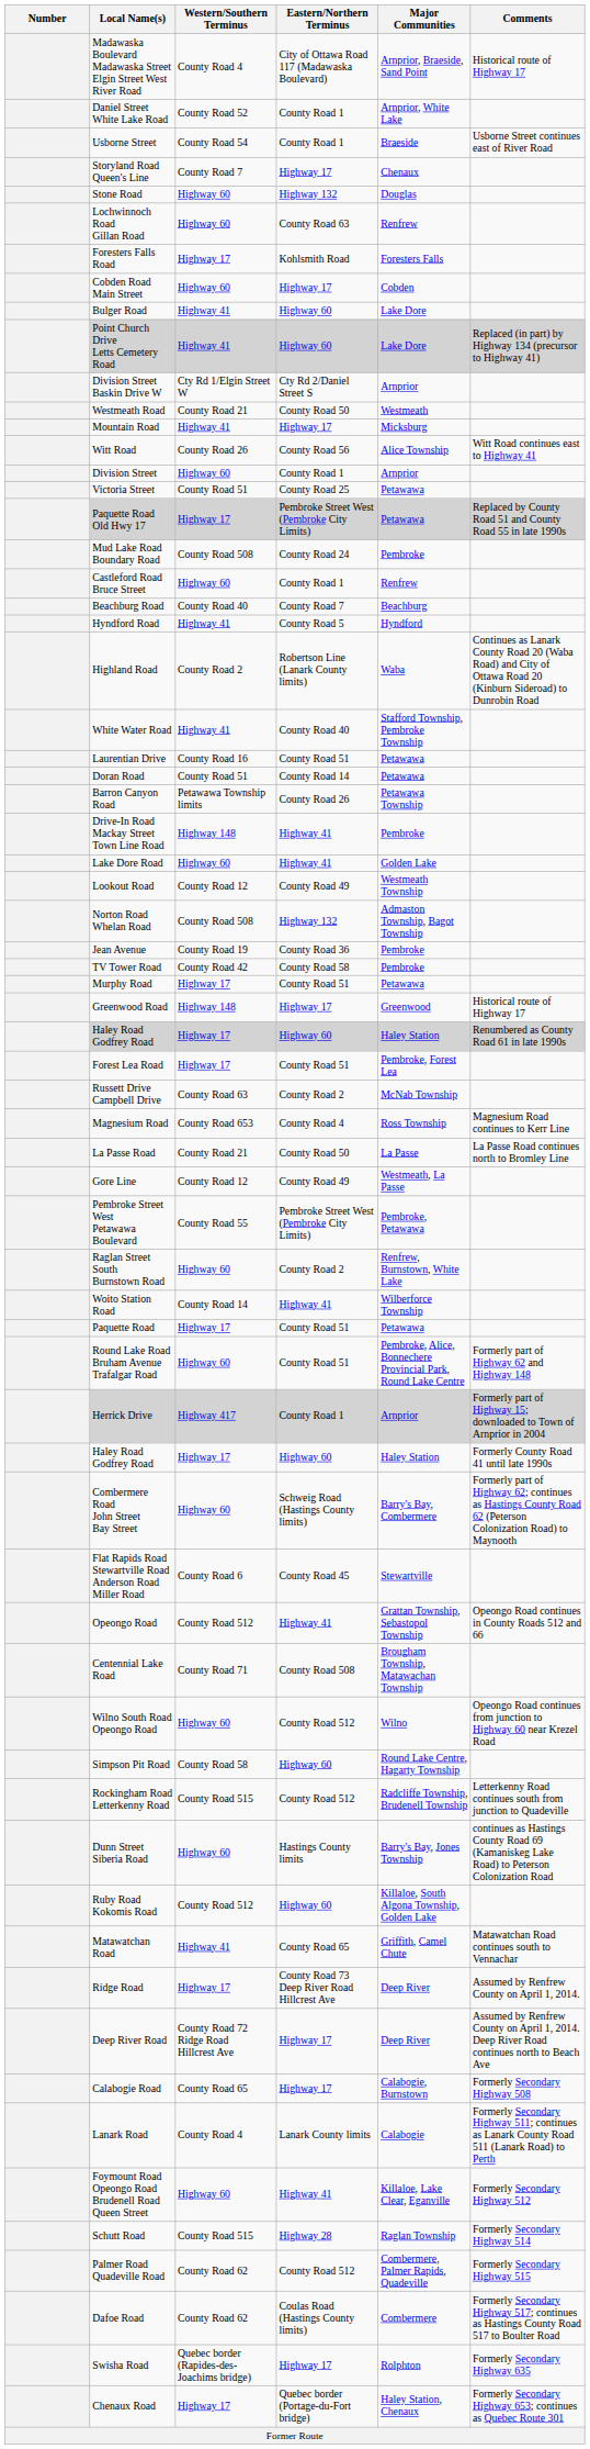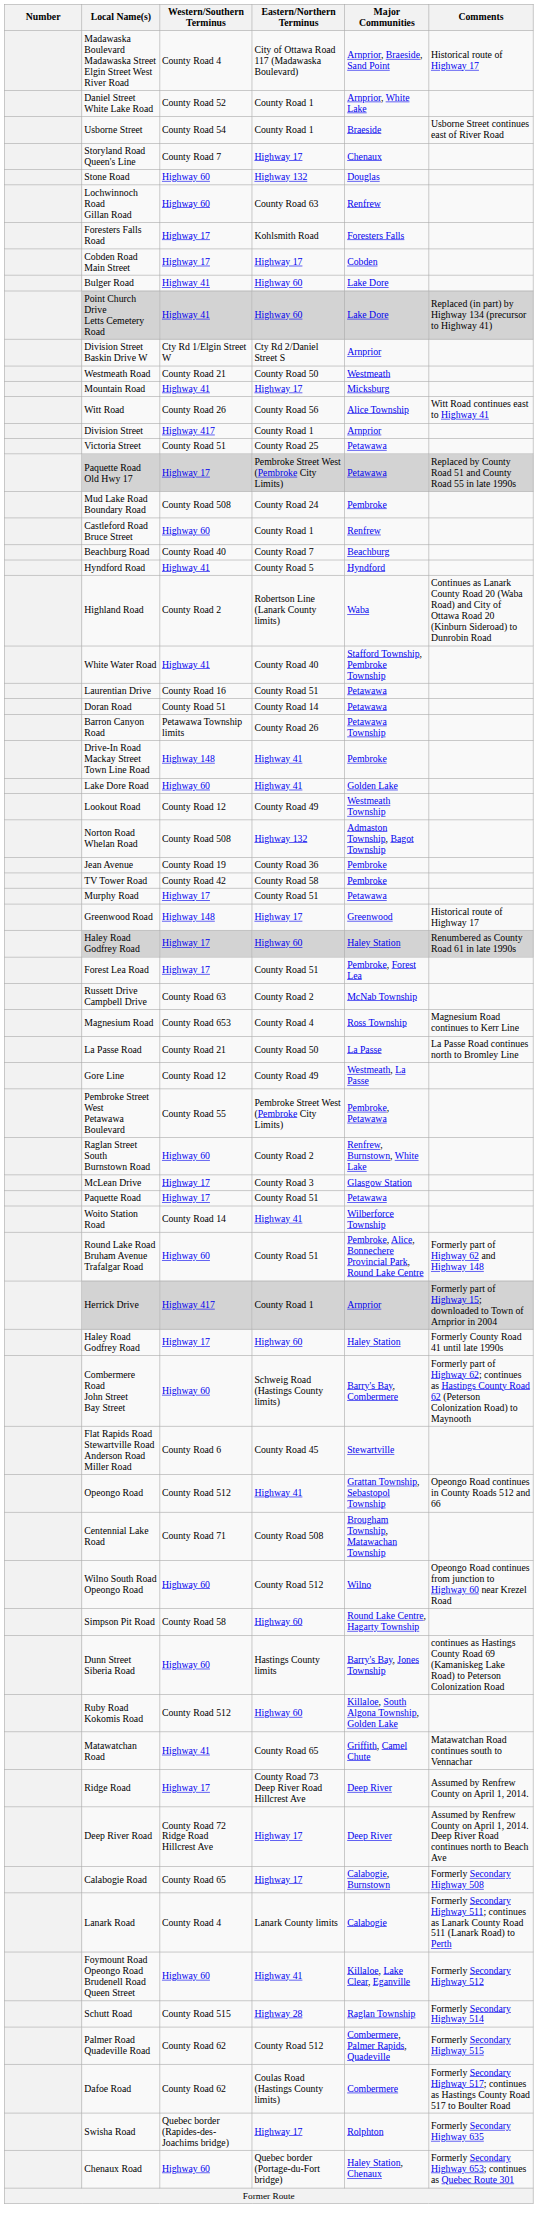Cobden Road Main Street | Western/Southern Terminus: Highway 60 -> Highway 17
Division Street | Western/Southern Terminus: Highway 60 -> Highway 417
+ row: McLean Drive | Highway 17 | County Road 3 | Glasgow Station
rows swapped: Paquette Road <-> Woito Station Road
- row: Rockingham Road Letterkenny Road | County Road 515 | County Road 512 | Radcliffe Township, Brudenell Township | Letterkenny Road continues south from junction to Quadeville
Chenaux Road | Western/Southern Terminus: Highway 17 -> Highway 60
